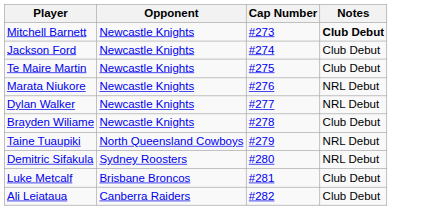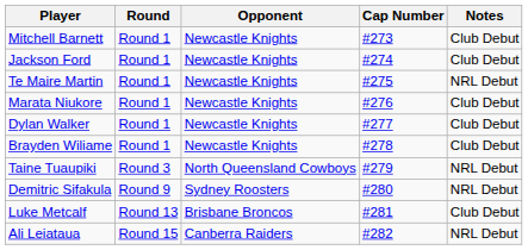+ column: Round | Round 1 | Round 1 | Round 1 | Round 1 | Round 1 | Round 1 | Round 3 | Round 9 | Round 13 | Round 15
Mitchell Barnett | Notes: bold -> normal
Te Maire Martin | Notes: Club Debut -> NRL Debut
Marata Niukore | Notes: NRL Debut -> Club Debut
Dylan Walker | Notes: NRL Debut -> Club Debut
Ali Leiataua | Notes: Club Debut -> NRL Debut
